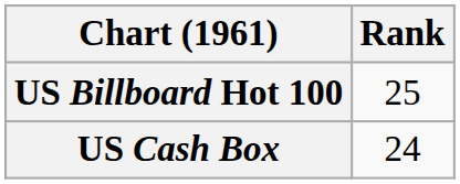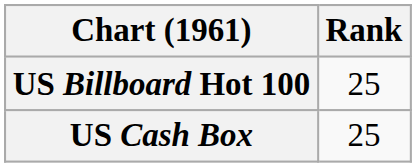US Cash Box | Rank: 24 -> 25
